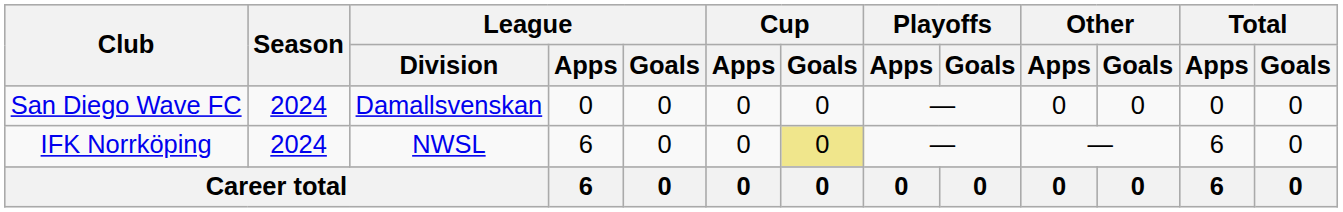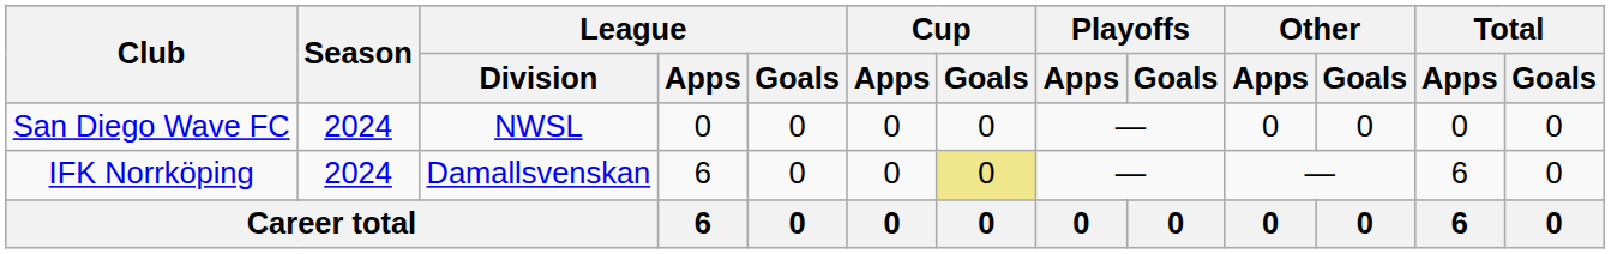San Diego Wave FC | League / Division: Damallsvenskan -> NWSL
IFK Norrköping | League / Division: NWSL -> Damallsvenskan
